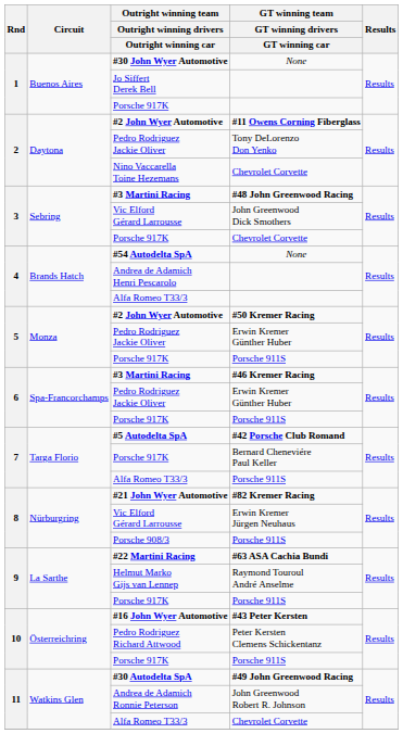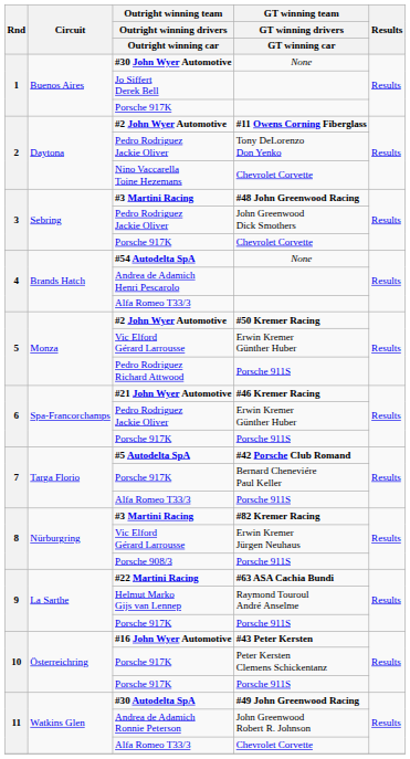John Greenwood Dick Smothers | column 3: Vic Elford Gérard Larrousse -> Pedro Rodriguez Jackie Oliver
5 / Erwin Kremer Günther Huber | column 3: Pedro Rodriguez Jackie Oliver -> Vic Elford Gérard Larrousse
5 / Porsche 911S | column 3: Porsche 917K -> Pedro Rodriguez Richard Attwood
#46 Kremer Racing | column 3: #3 Martini Racing -> #21 John Wyer Automotive
#82 Kremer Racing | column 3: #21 John Wyer Automotive -> #3 Martini Racing
Peter Kersten Clemens Schickentanz | column 3: Pedro Rodriguez Richard Attwood -> Porsche 917K
